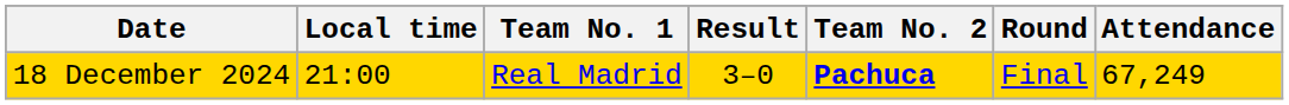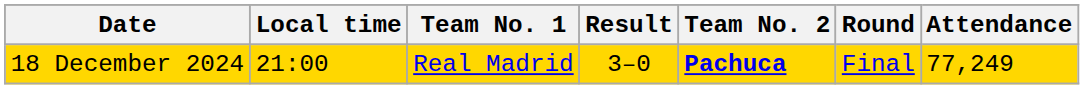18 December 2024 | Attendance: 67,249 -> 77,249
